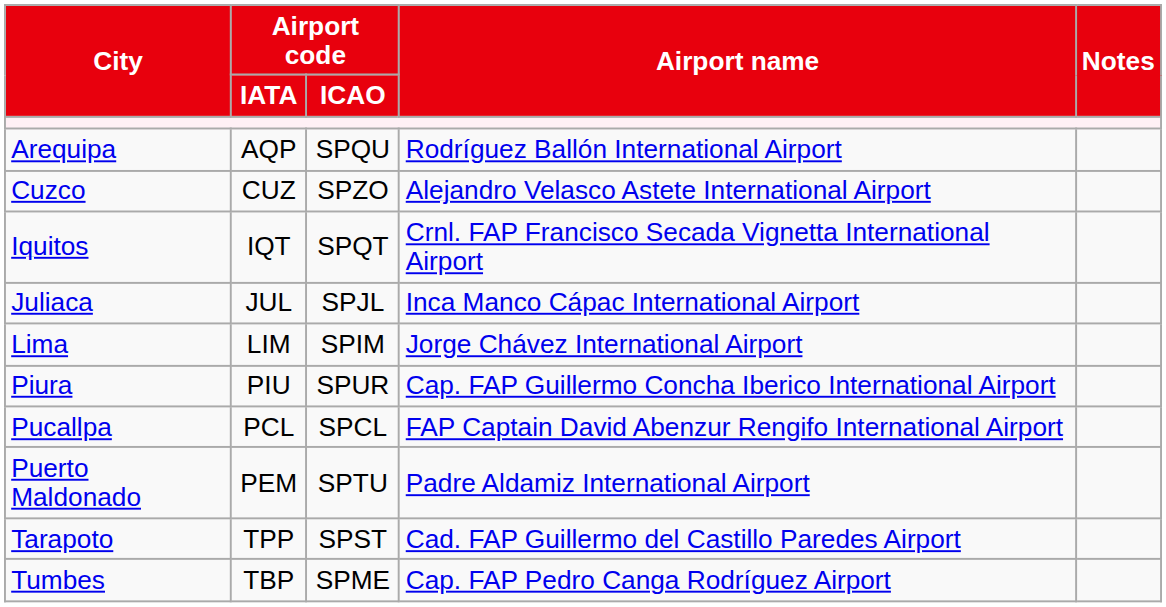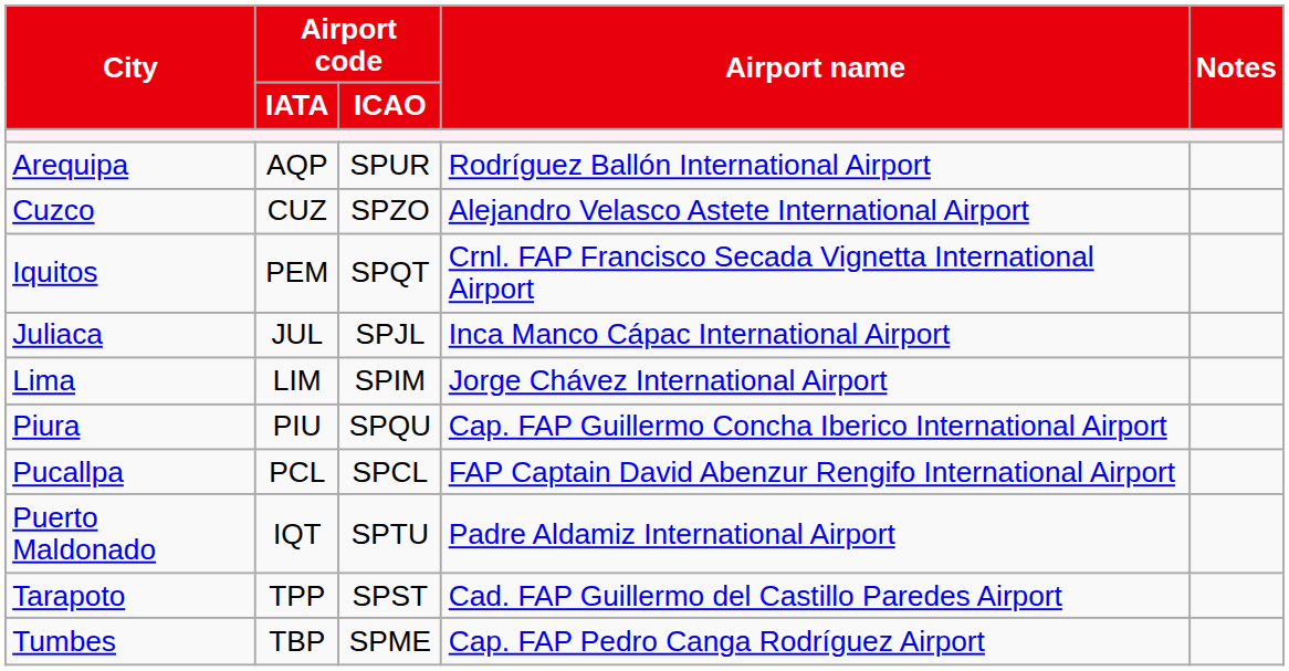Arequipa | Airport code / ICAO: SPQU -> SPUR
Iquitos | Airport code / IATA: IQT -> PEM
Piura | Airport code / ICAO: SPUR -> SPQU
Puerto Maldonado | Airport code / IATA: PEM -> IQT
